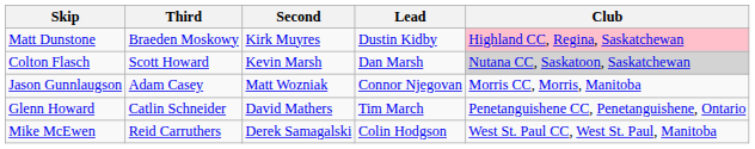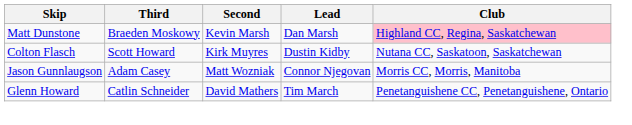Matt Dunstone | Second: Kirk Muyres -> Kevin Marsh
Matt Dunstone | Lead: Dustin Kidby -> Dan Marsh
Colton Flasch | Second: Kevin Marsh -> Kirk Muyres
Colton Flasch | Lead: Dan Marsh -> Dustin Kidby
Colton Flasch | Club: lightgrey background -> no background
- row: Mike McEwen | Reid Carruthers | Derek Samagalski | Colin Hodgson | West St. Paul CC, West St. Paul, Manitoba
